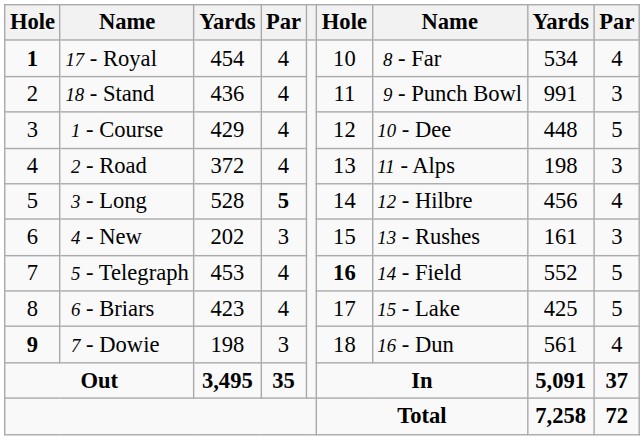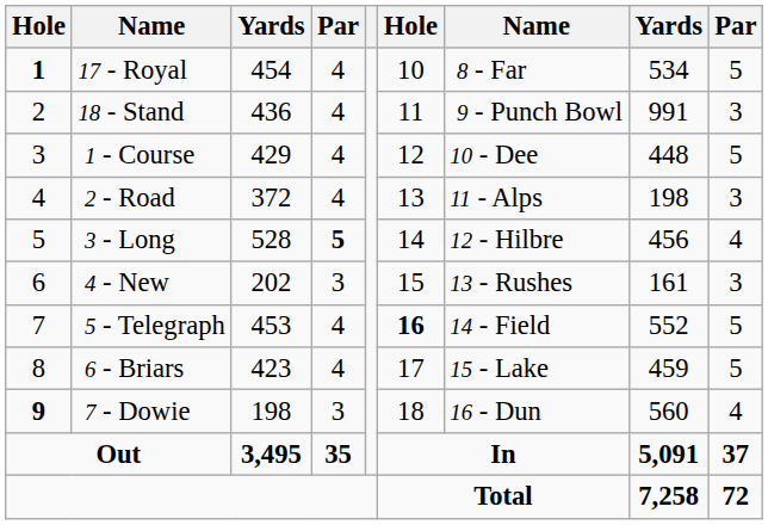17 - Royal | column 9: 4 -> 5
6 - Briars | column 8: 425 -> 459
7 - Dowie | column 8: 561 -> 560
